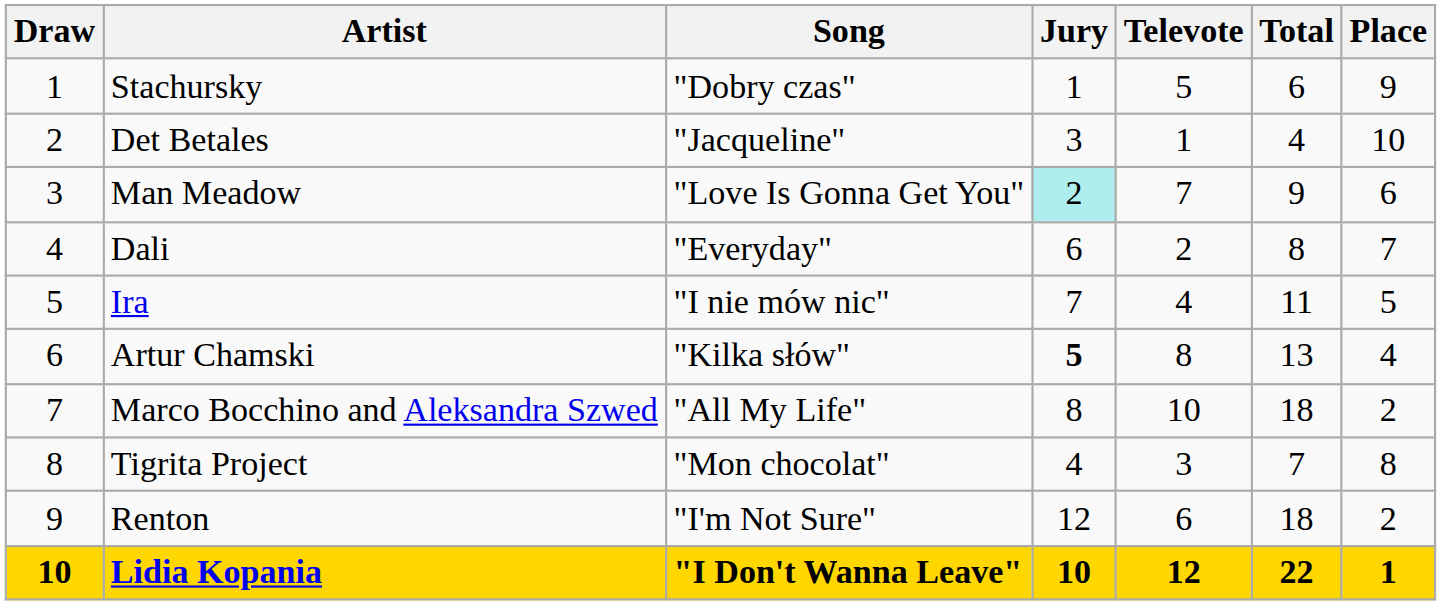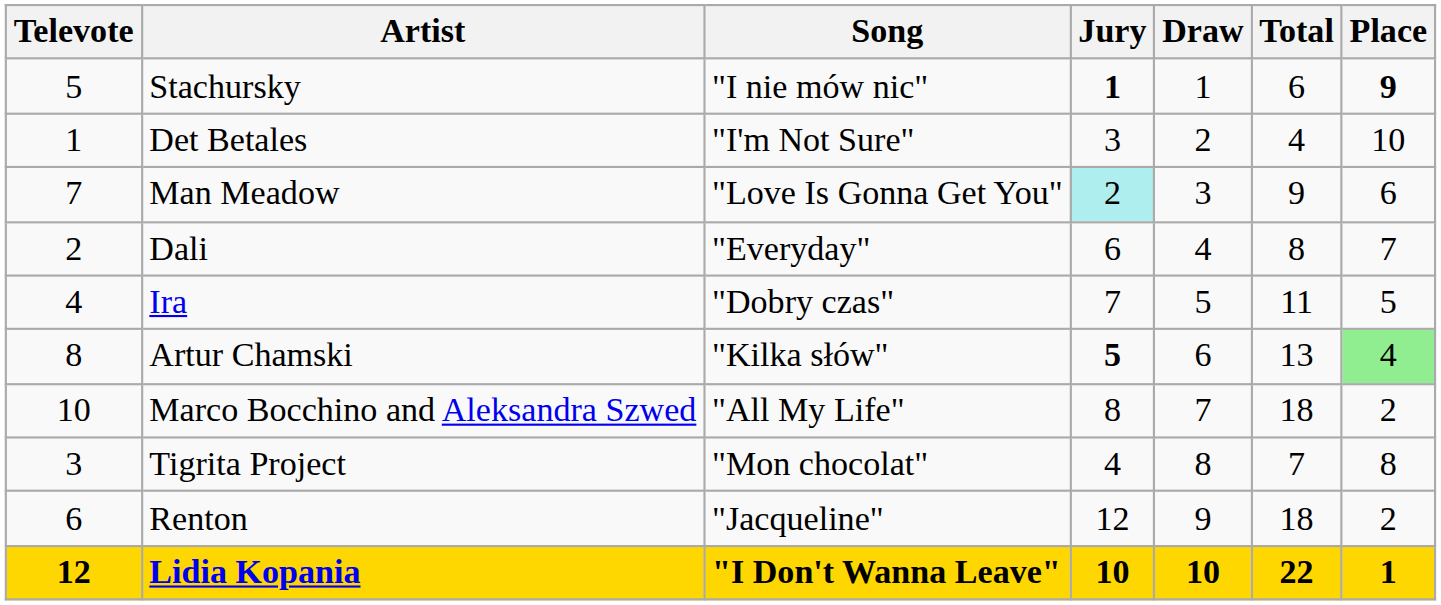columns swapped: Draw <-> Televote
Stachursky | Song: "Dobry czas" -> "I nie mów nic"
Stachursky | Jury: normal -> bold
Stachursky | Place: normal -> bold
Det Betales | Song: "Jacqueline" -> "I'm Not Sure"
Ira | Song: "I nie mów nic" -> "Dobry czas"
Artur Chamski | Place: no background -> lightgreen background
Renton | Song: "I'm Not Sure" -> "Jacqueline"
